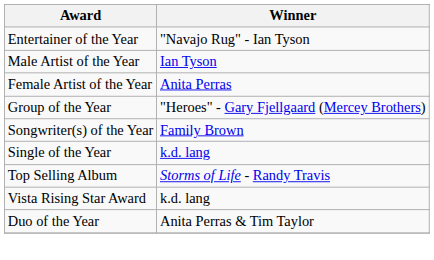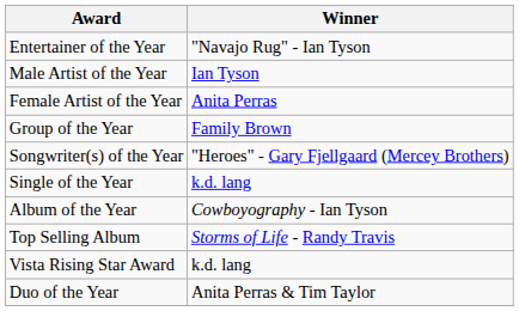Group of the Year | Winner: "Heroes" - Gary Fjellgaard (Mercey Brothers) -> Family Brown
Songwriter(s) of the Year | Winner: Family Brown -> "Heroes" - Gary Fjellgaard (Mercey Brothers)
+ row: Album of the Year | Cowboyography - Ian Tyson
